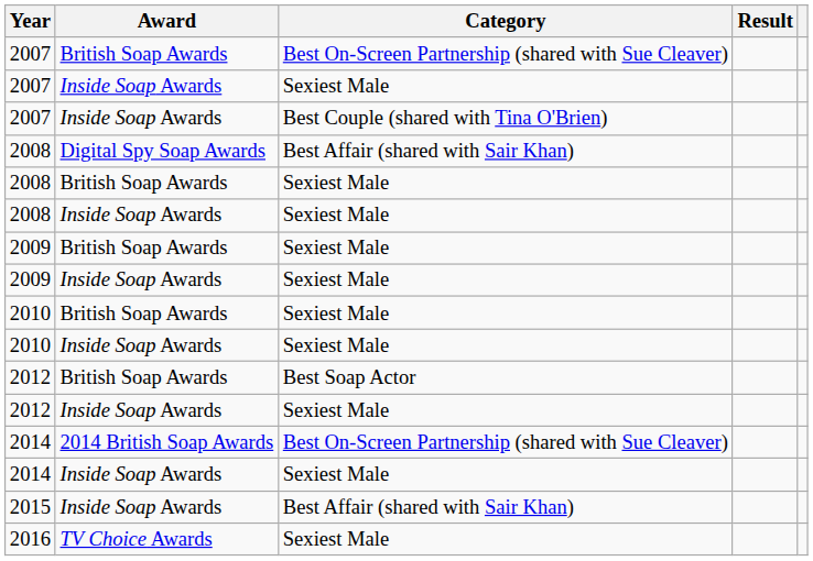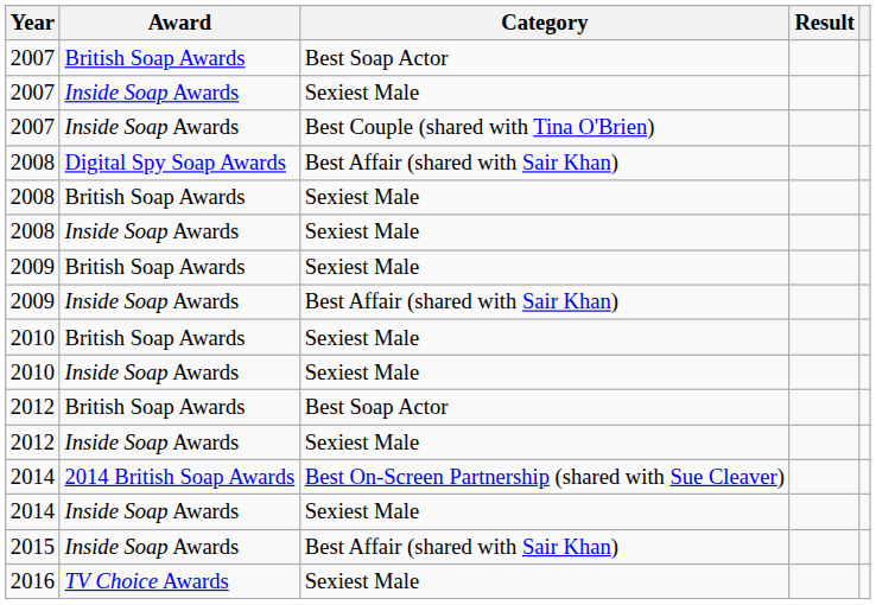2007 / British Soap Awards | Category: Best On-Screen Partnership (shared with Sue Cleaver) -> Best Soap Actor
2009 / Inside Soap Awards | Category: Sexiest Male -> Best Affair (shared with Sair Khan)
